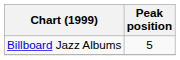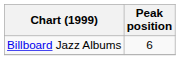Billboard Jazz Albums | Peak position: 5 -> 6
